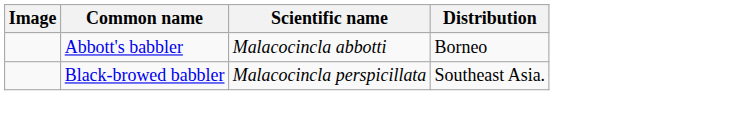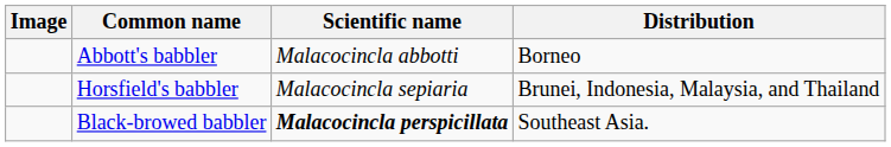+ row: Horsfield's babbler | Malacocincla sepiaria | Brunei, Indonesia, Malaysia, and Thailand
Black-browed babbler | Scientific name: normal -> bold
